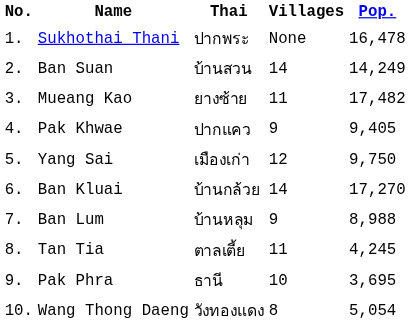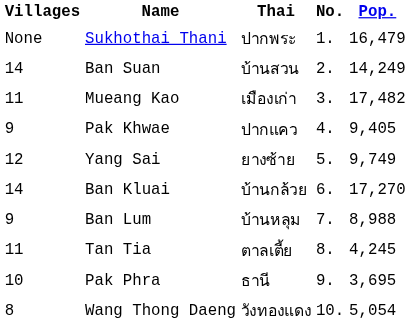columns swapped: No. <-> Villages
Sukhothai Thani | Pop.: 16,478 -> 16,479
Mueang Kao | Thai: ยางซ้าย -> เมืองเก่า
Yang Sai | Thai: เมืองเก่า -> ยางซ้าย
Yang Sai | Pop.: 9,750 -> 9,749
